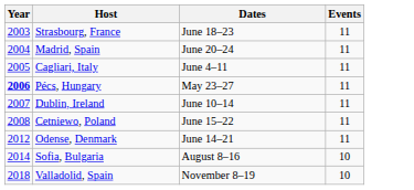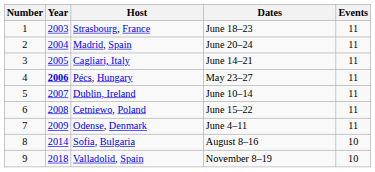+ column: Number | 1 | 2 | 3 | 4 | 5 | 6 | 7 | 8 | 9
Cagliari, Italy | Dates: June 4–11 -> June 14–21
Odense, Denmark | Year: 2012 -> 2009
Odense, Denmark | Dates: June 14–21 -> June 4–11
